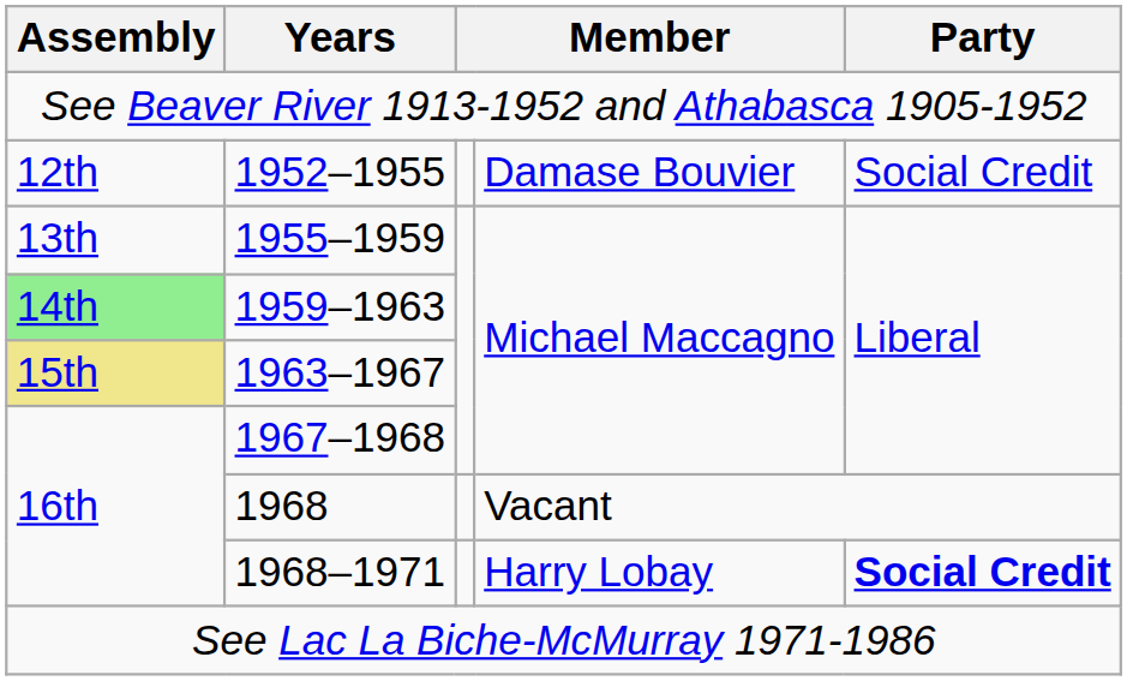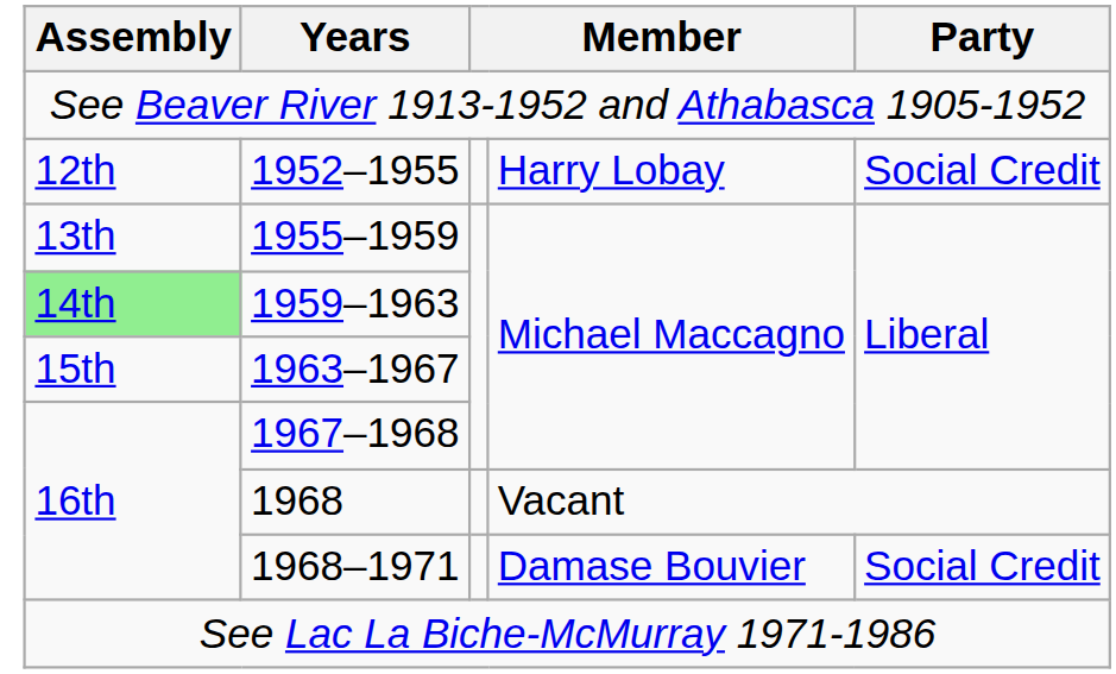1952–1955 | column 4: Damase Bouvier -> Harry Lobay
1963–1967 | Assembly: khaki background -> no background
1968–1971 | column 4: Harry Lobay -> Damase Bouvier
1968–1971 | Party: bold -> normal
